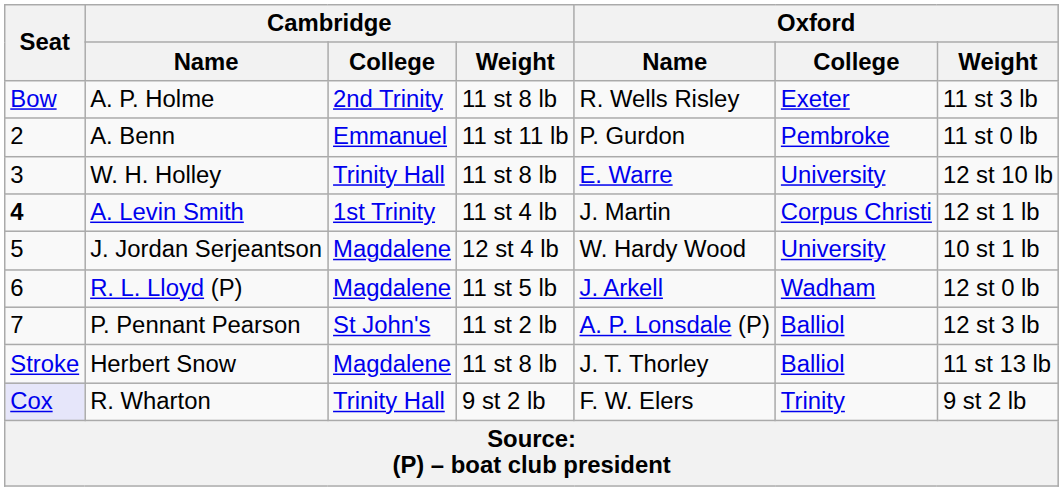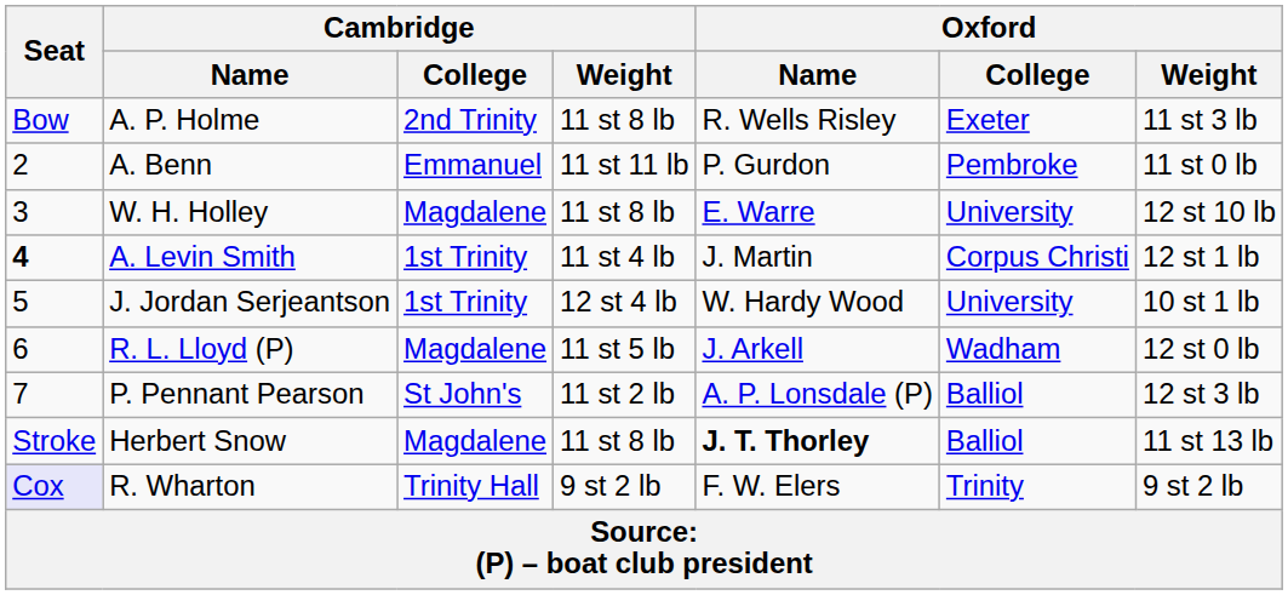W. H. Holley | Cambridge / College: Trinity Hall -> Magdalene
J. Jordan Serjeantson | Cambridge / College: Magdalene -> 1st Trinity
Herbert Snow | Oxford / Name: normal -> bold
